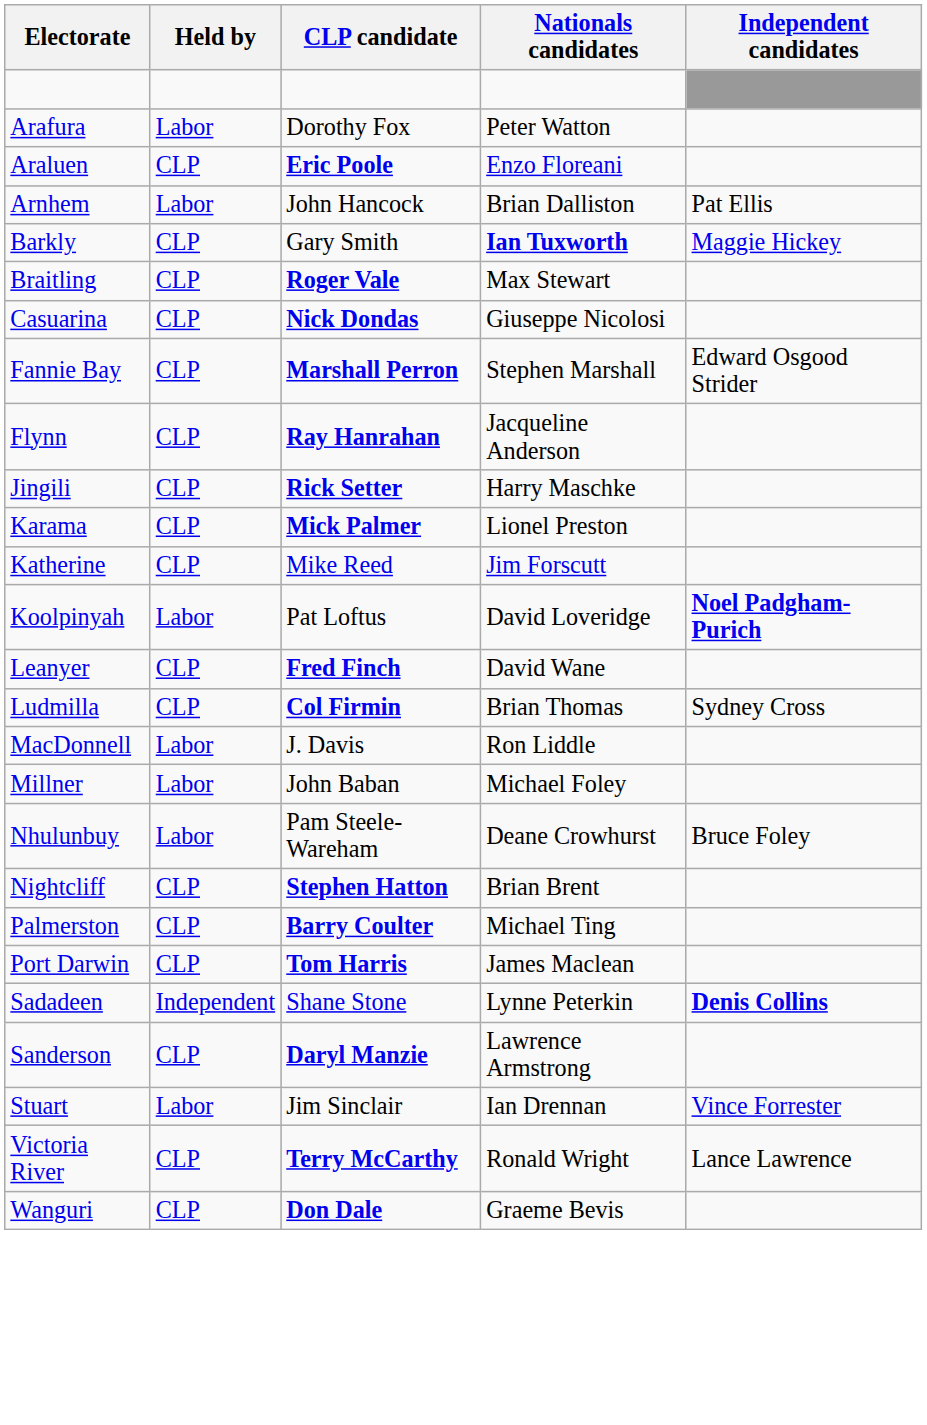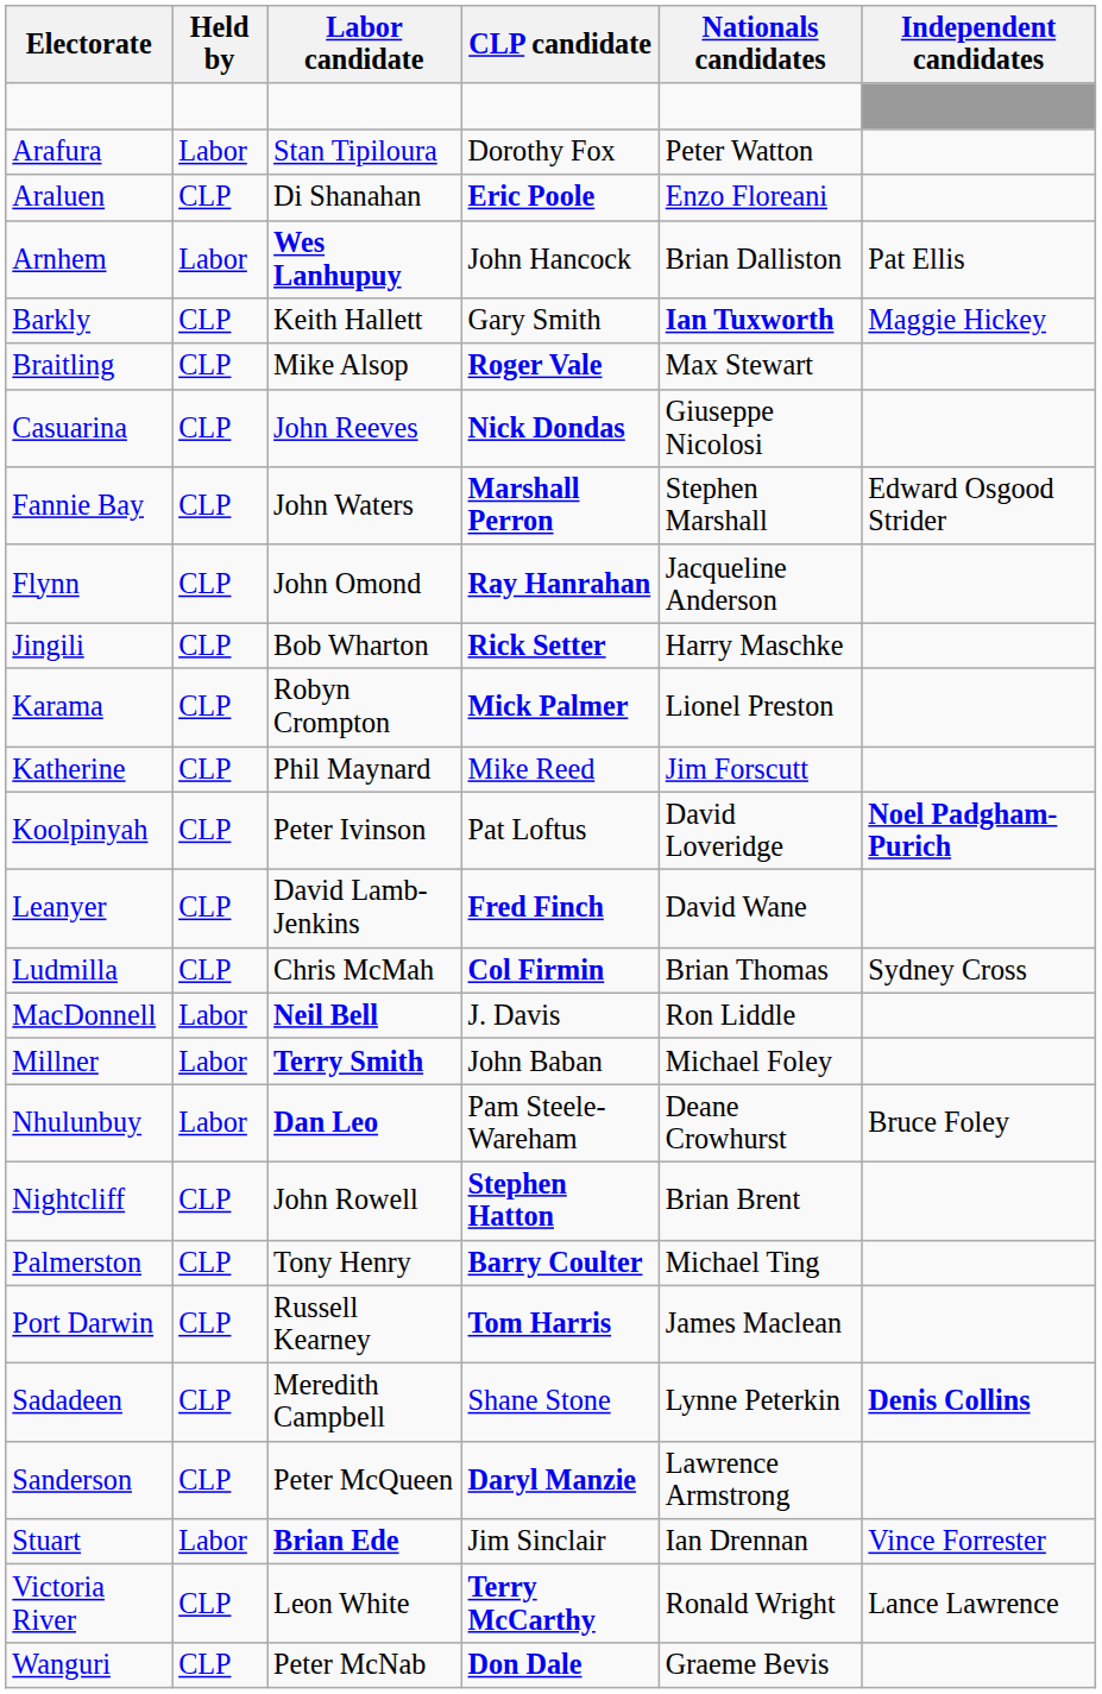+ column: Labor candidate | Stan Tipiloura | Di Shanahan | Wes Lanhupuy | Keith Hallett | Mike Alsop | John Reeves | John Waters | John Omond | Bob Wharton | Robyn Crompton | Phil Maynard | Peter Ivinson | David Lamb-Jenkins | Chris McMah | Neil Bell | Terry Smith | Dan Leo | John Rowell | Tony Henry | Russell Kearney | Meredith Campbell | Peter McQueen | Brian Ede | Leon White | Peter McNab
Koolpinyah | Held by: Labor -> CLP
Sadadeen | Held by: Independent -> CLP
